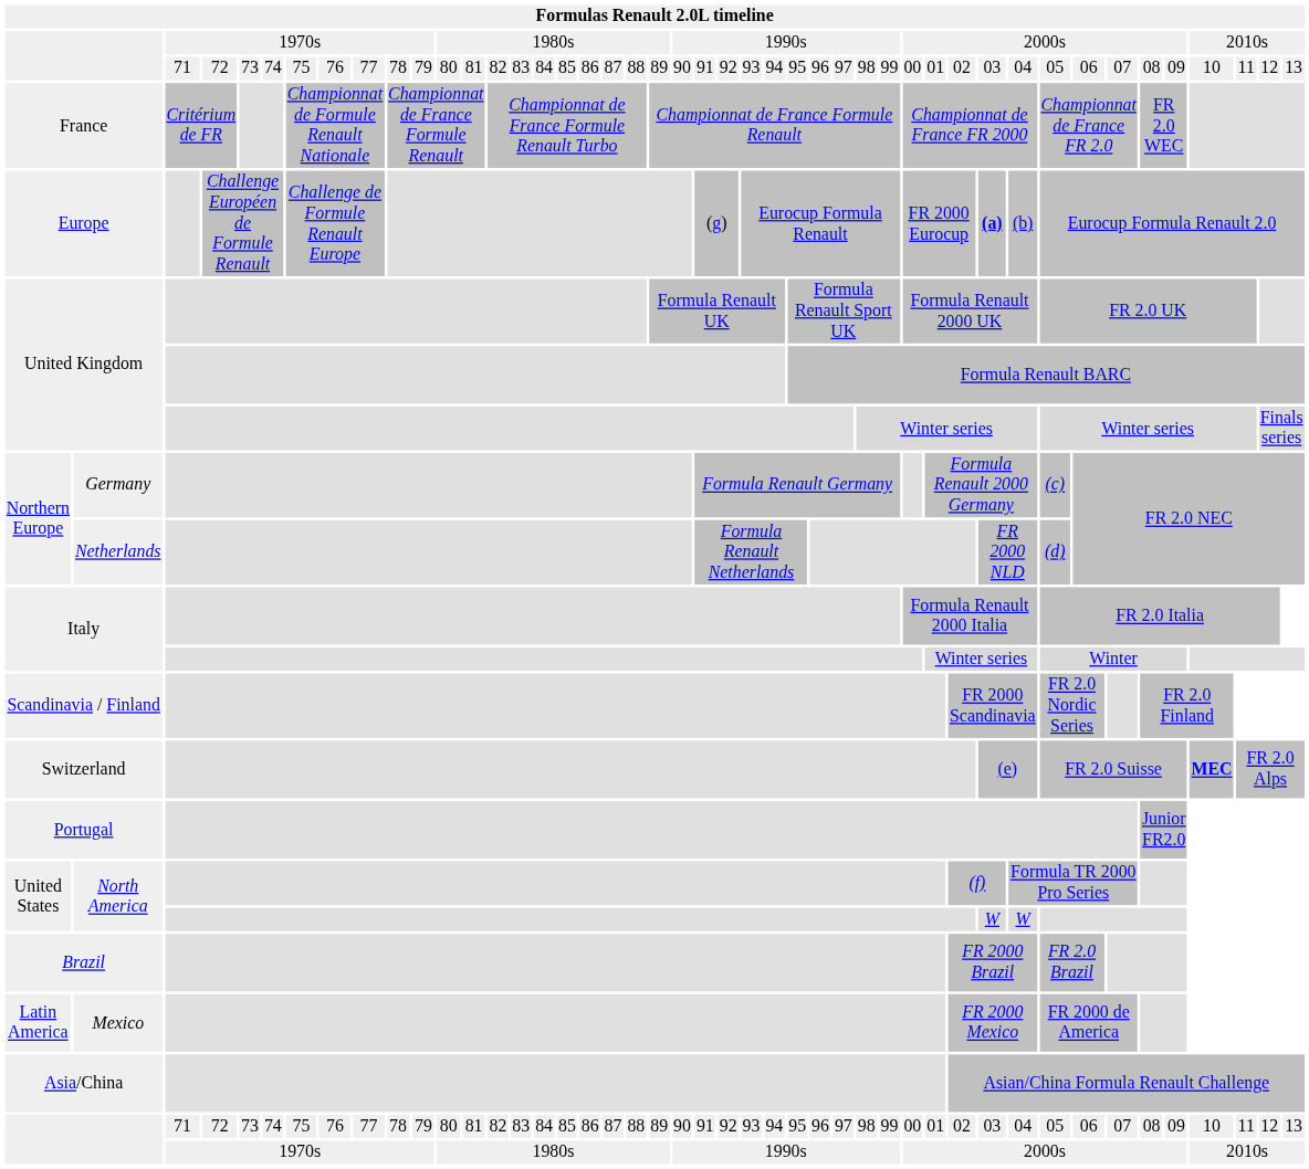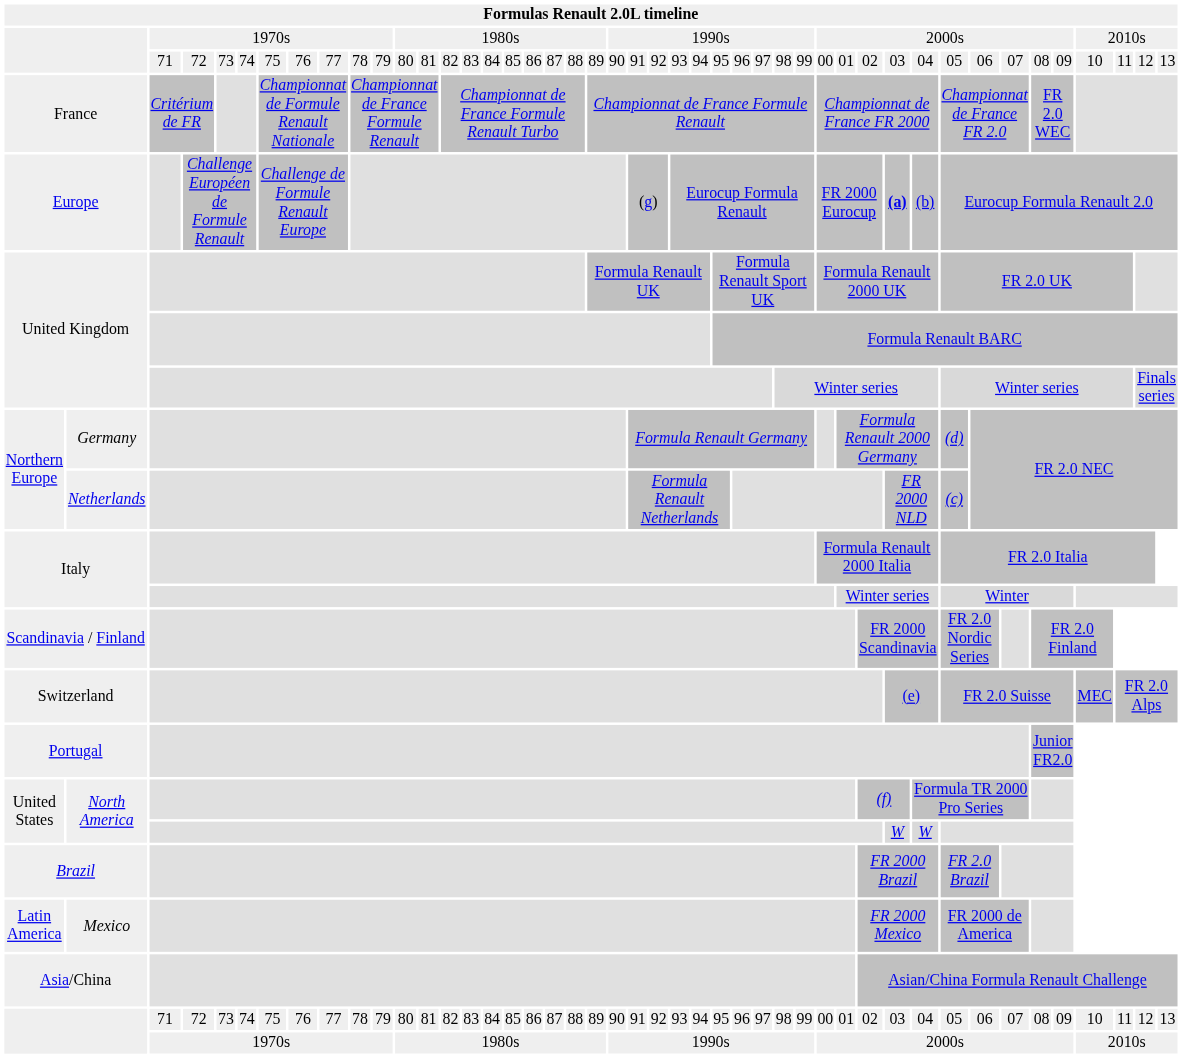Germany | column 37: (c) -> (d)
Netherlands | column 37: (d) -> (c)
Switzerland | column 42: bold -> normal
